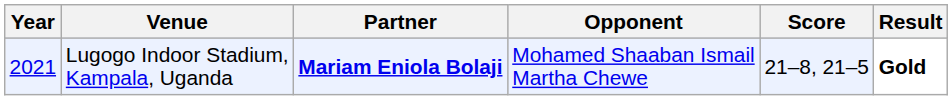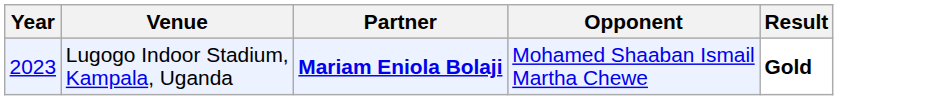- column: Score | 21–8, 21–5
Lugogo Indoor Stadium, Kampala, Uganda | Year: 2021 -> 2023
